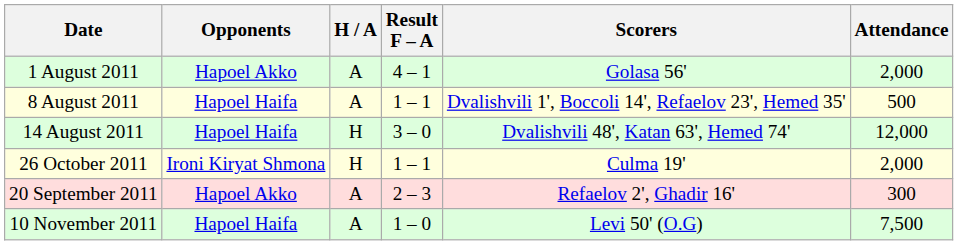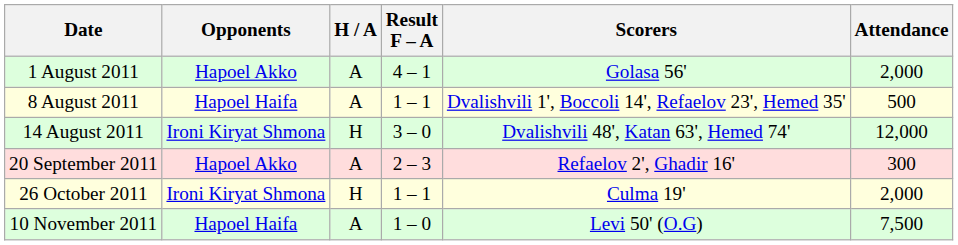14 August 2011 | Opponents: Hapoel Haifa -> Ironi Kiryat Shmona
rows swapped: 20 September 2011 <-> 26 October 2011
